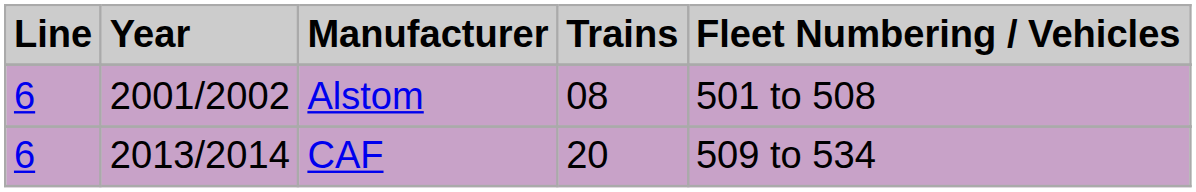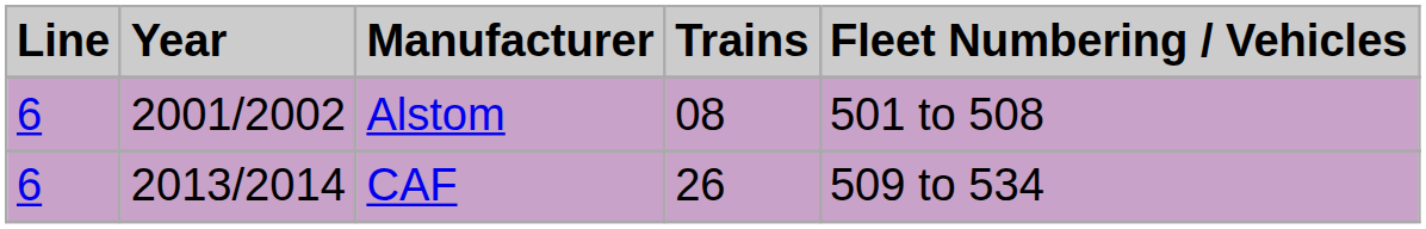CAF | Trains: 20 -> 26
